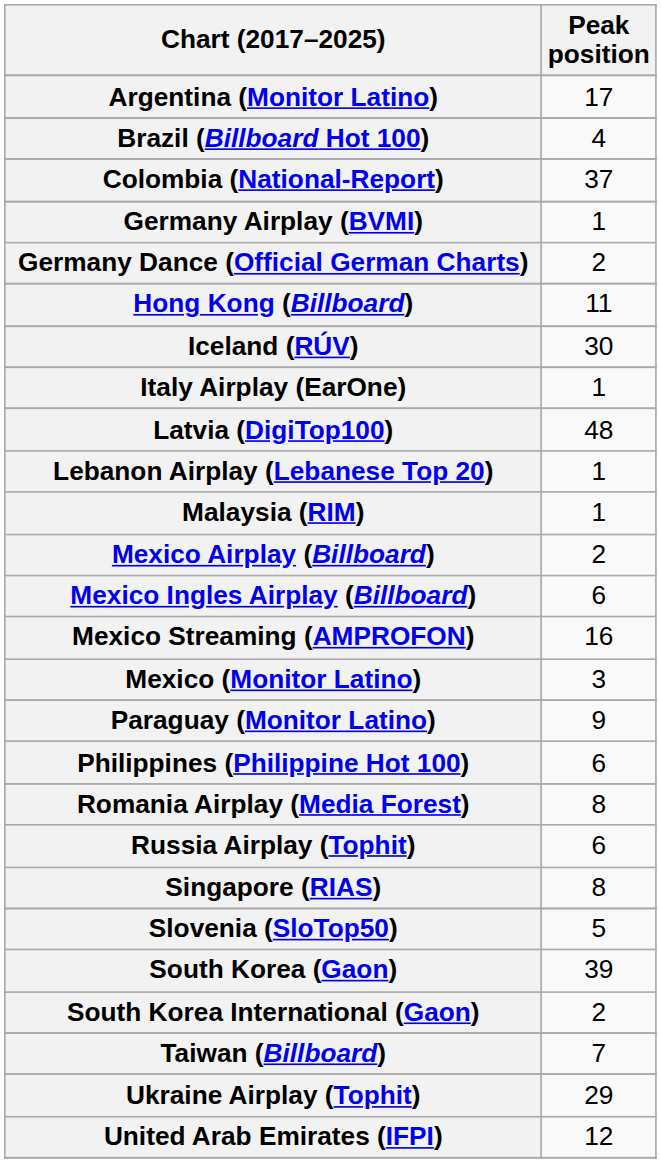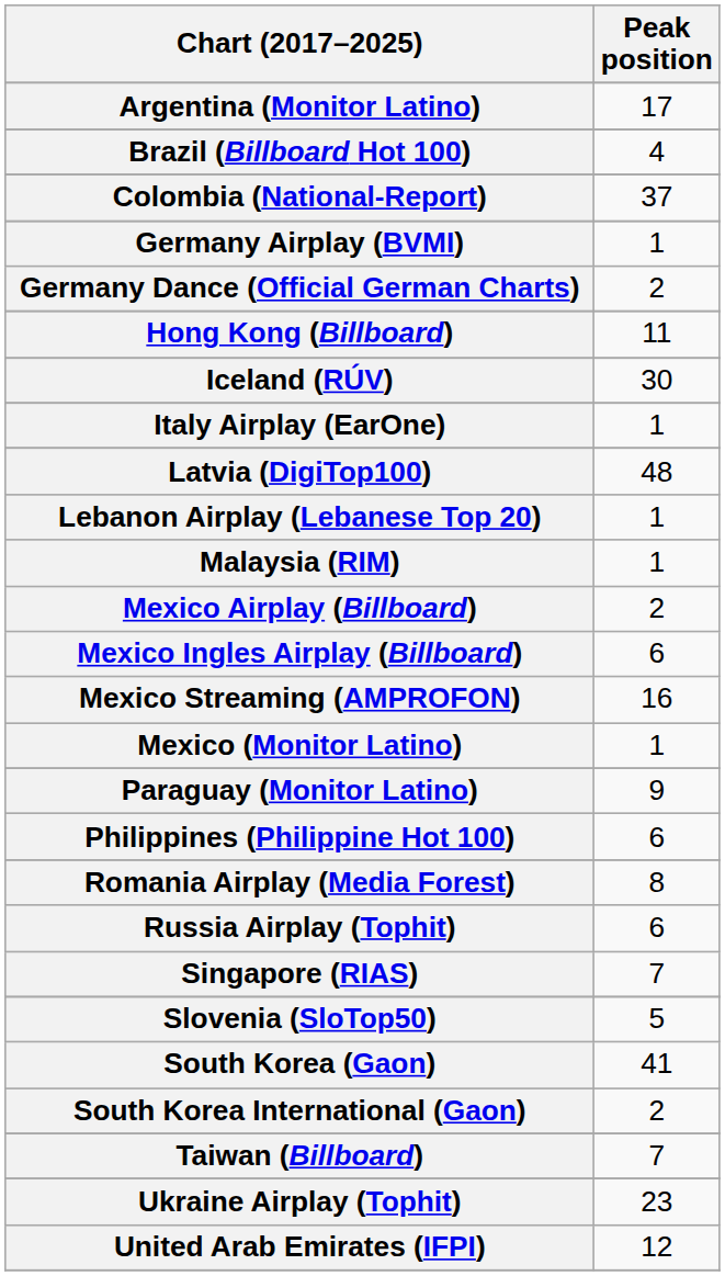Mexico (Monitor Latino) | Peak position: 3 -> 1
Singapore (RIAS) | Peak position: 8 -> 7
South Korea (Gaon) | Peak position: 39 -> 41
Ukraine Airplay (Tophit) | Peak position: 29 -> 23
